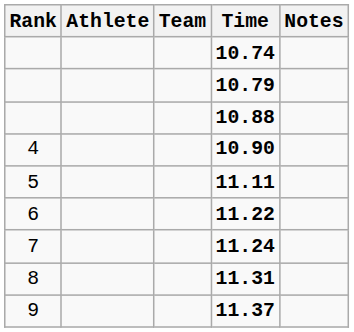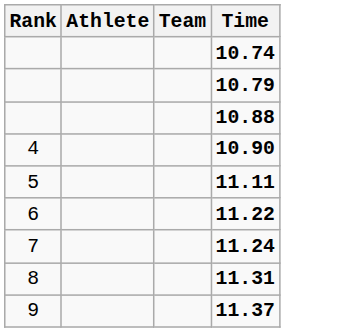- column: Notes
